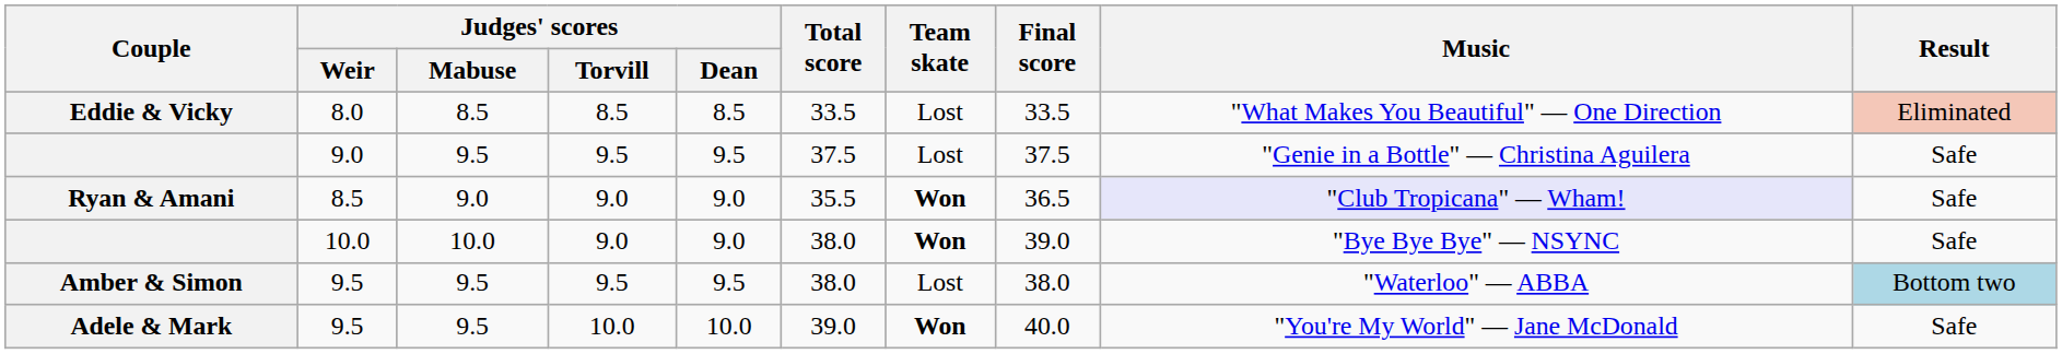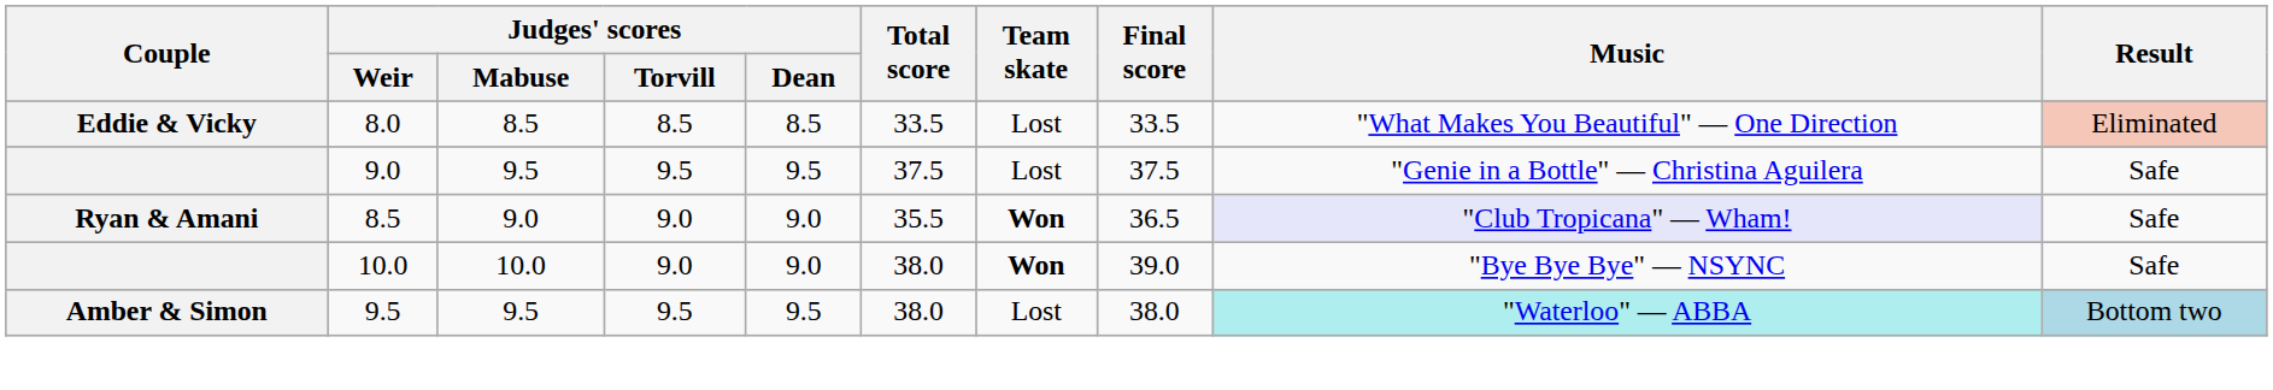Amber & Simon | Music: no background -> paleturquoise background
- row: Adele & Mark | 9.5 | 9.5 | 10.0 | 10.0 | 39.0 | Won | 40.0 | "You're My World" — Jane McDonald | Safe
